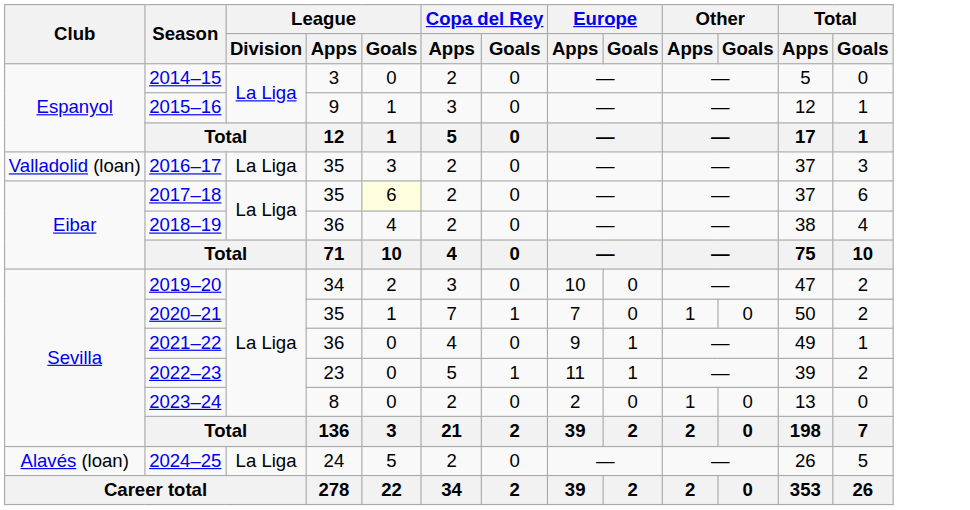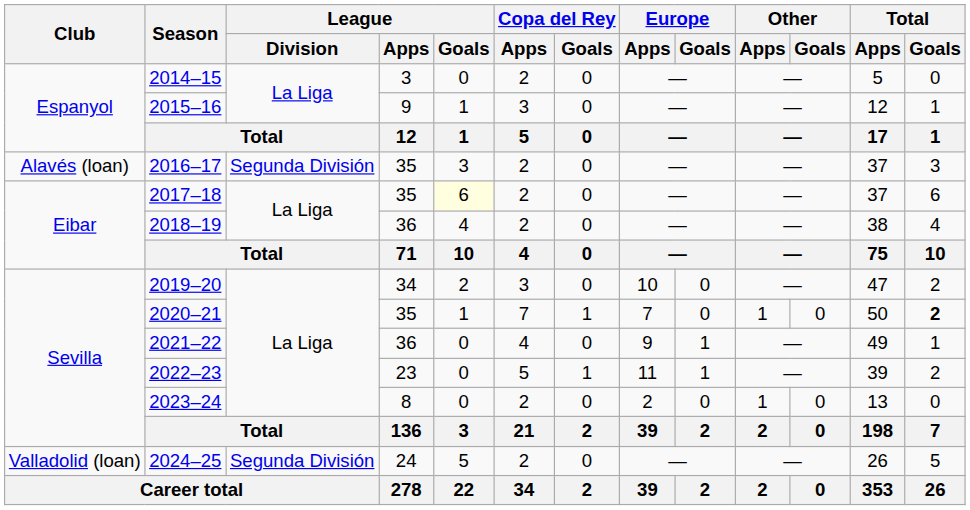2016–17 | Club: Valladolid (loan) -> Alavés (loan)
2016–17 | League / Division: La Liga -> Segunda División
2020–21 | Total / Goals: normal -> bold
2024–25 | Club: Alavés (loan) -> Valladolid (loan)
2024–25 | League / Division: La Liga -> Segunda División
